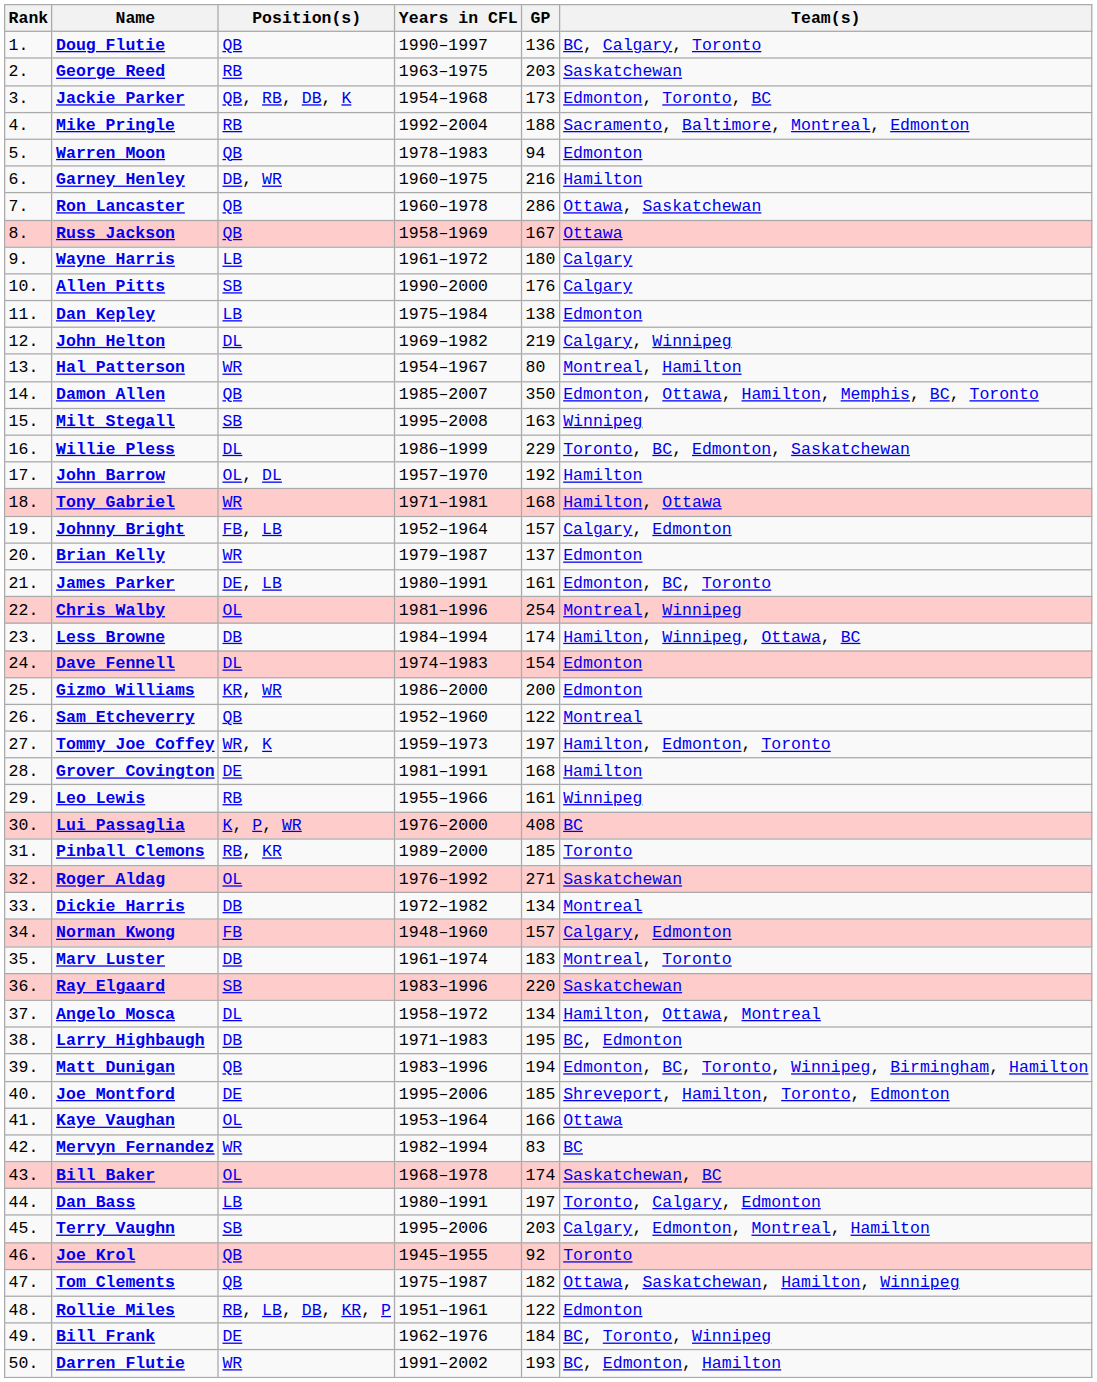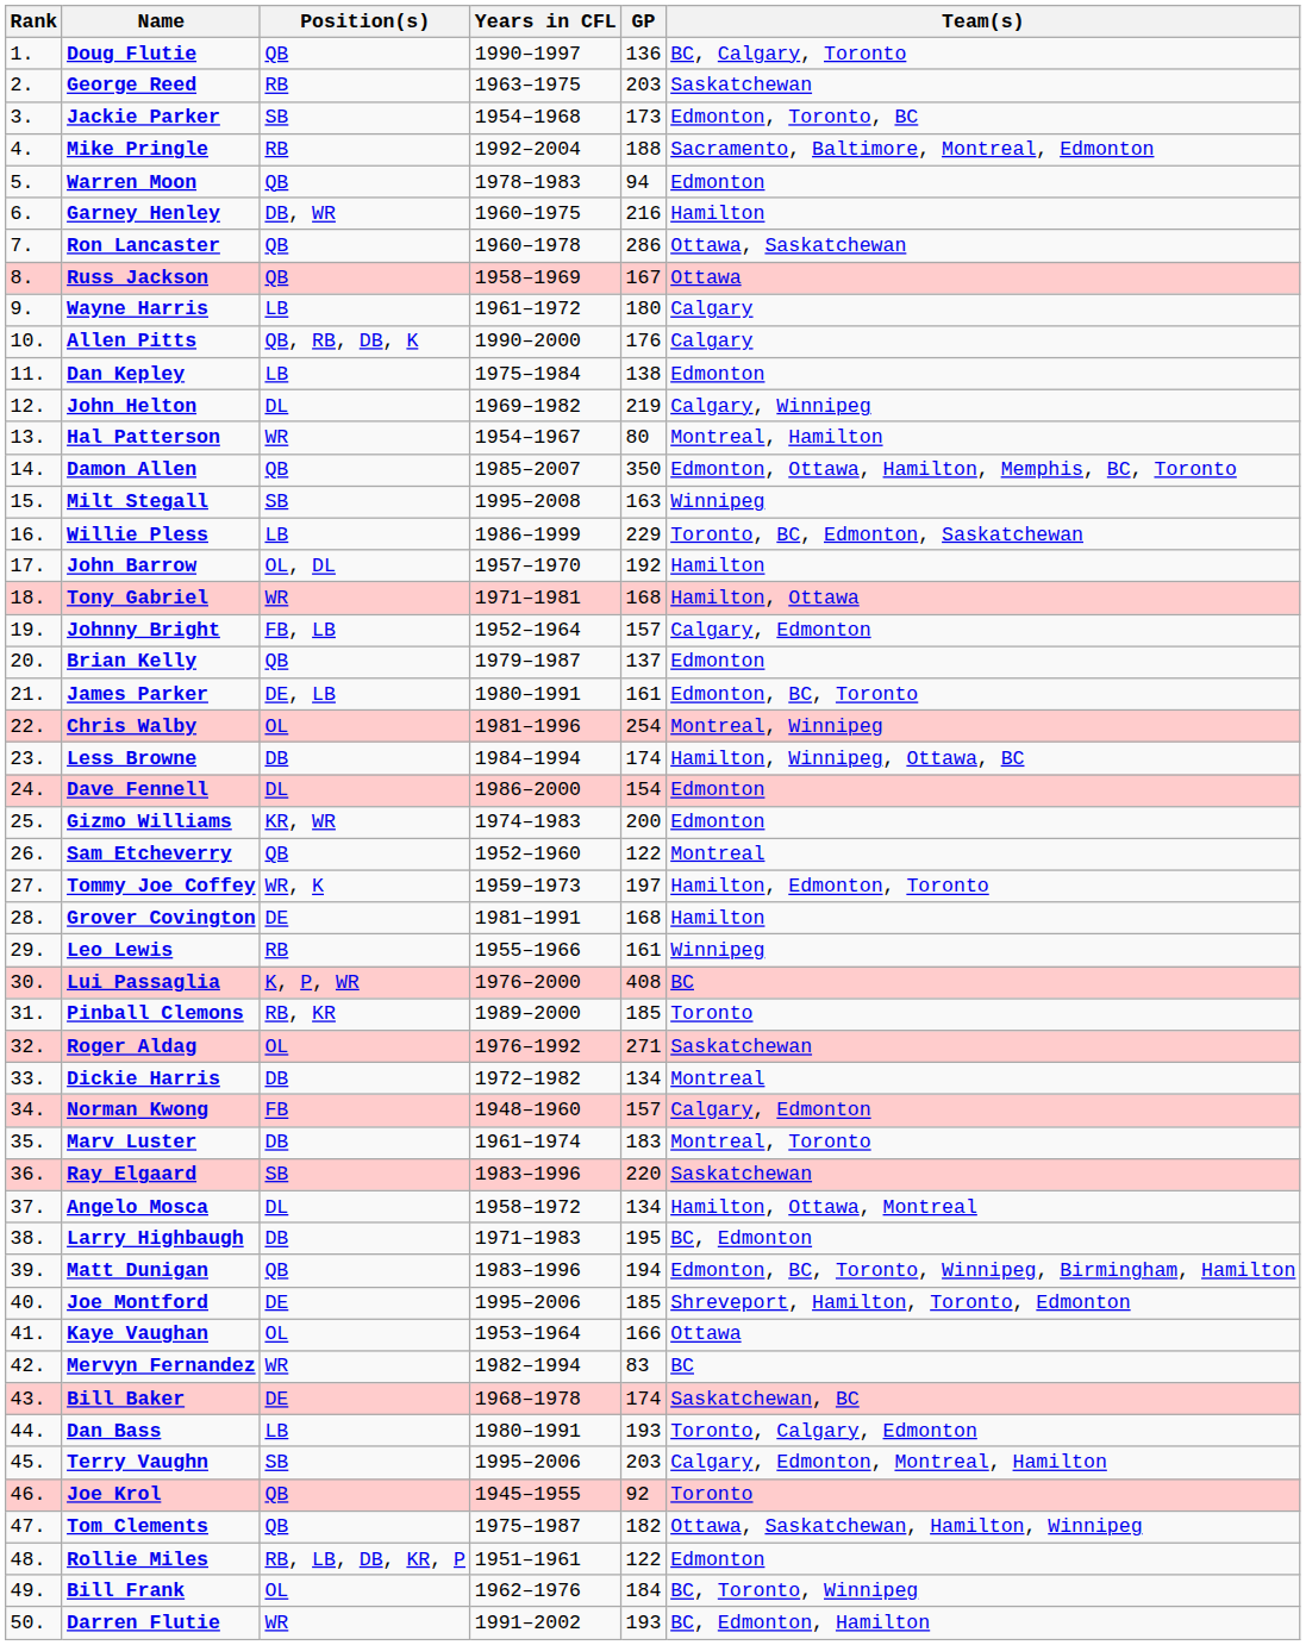Jackie Parker | Position(s): QB, RB, DB, K -> SB
Allen Pitts | Position(s): SB -> QB, RB, DB, K
Willie Pless | Position(s): DL -> LB
Brian Kelly | Position(s): WR -> QB
Dave Fennell | Years in CFL: 1974–1983 -> 1986–2000
Gizmo Williams | Years in CFL: 1986–2000 -> 1974–1983
Bill Baker | Position(s): OL -> DE
Dan Bass | GP: 197 -> 193
Bill Frank | Position(s): DE -> OL
